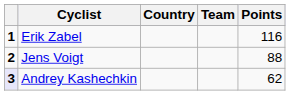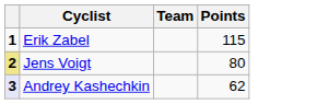- column: Country
Erik Zabel | Points: 116 -> 115
Jens Voigt | column 1: no background -> khaki background
Jens Voigt | Points: 88 -> 80
